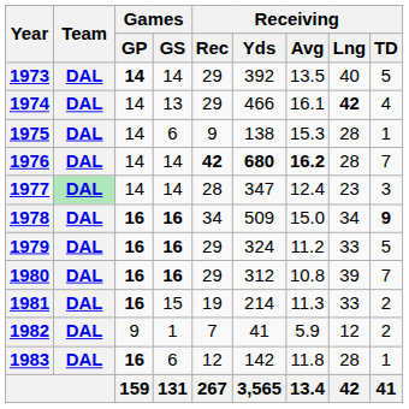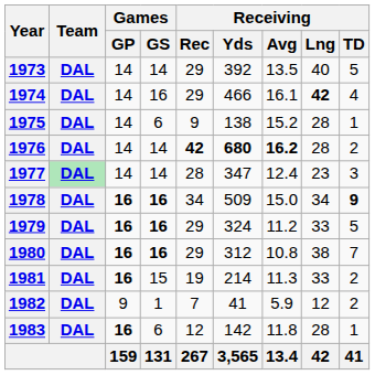1973 | Games / GP: bold -> normal
1974 | Games / GS: 13 -> 16
1975 | Receiving / Avg: 15.3 -> 15.2
1976 | Receiving / TD: 7 -> 2
1980 | Receiving / Lng: 39 -> 38
